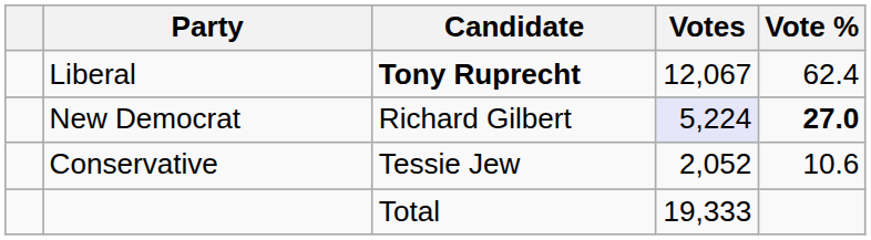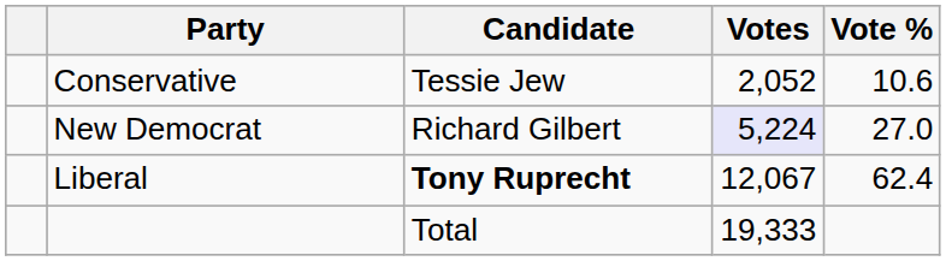rows swapped: Liberal <-> Conservative
New Democrat | Vote %: bold -> normal
